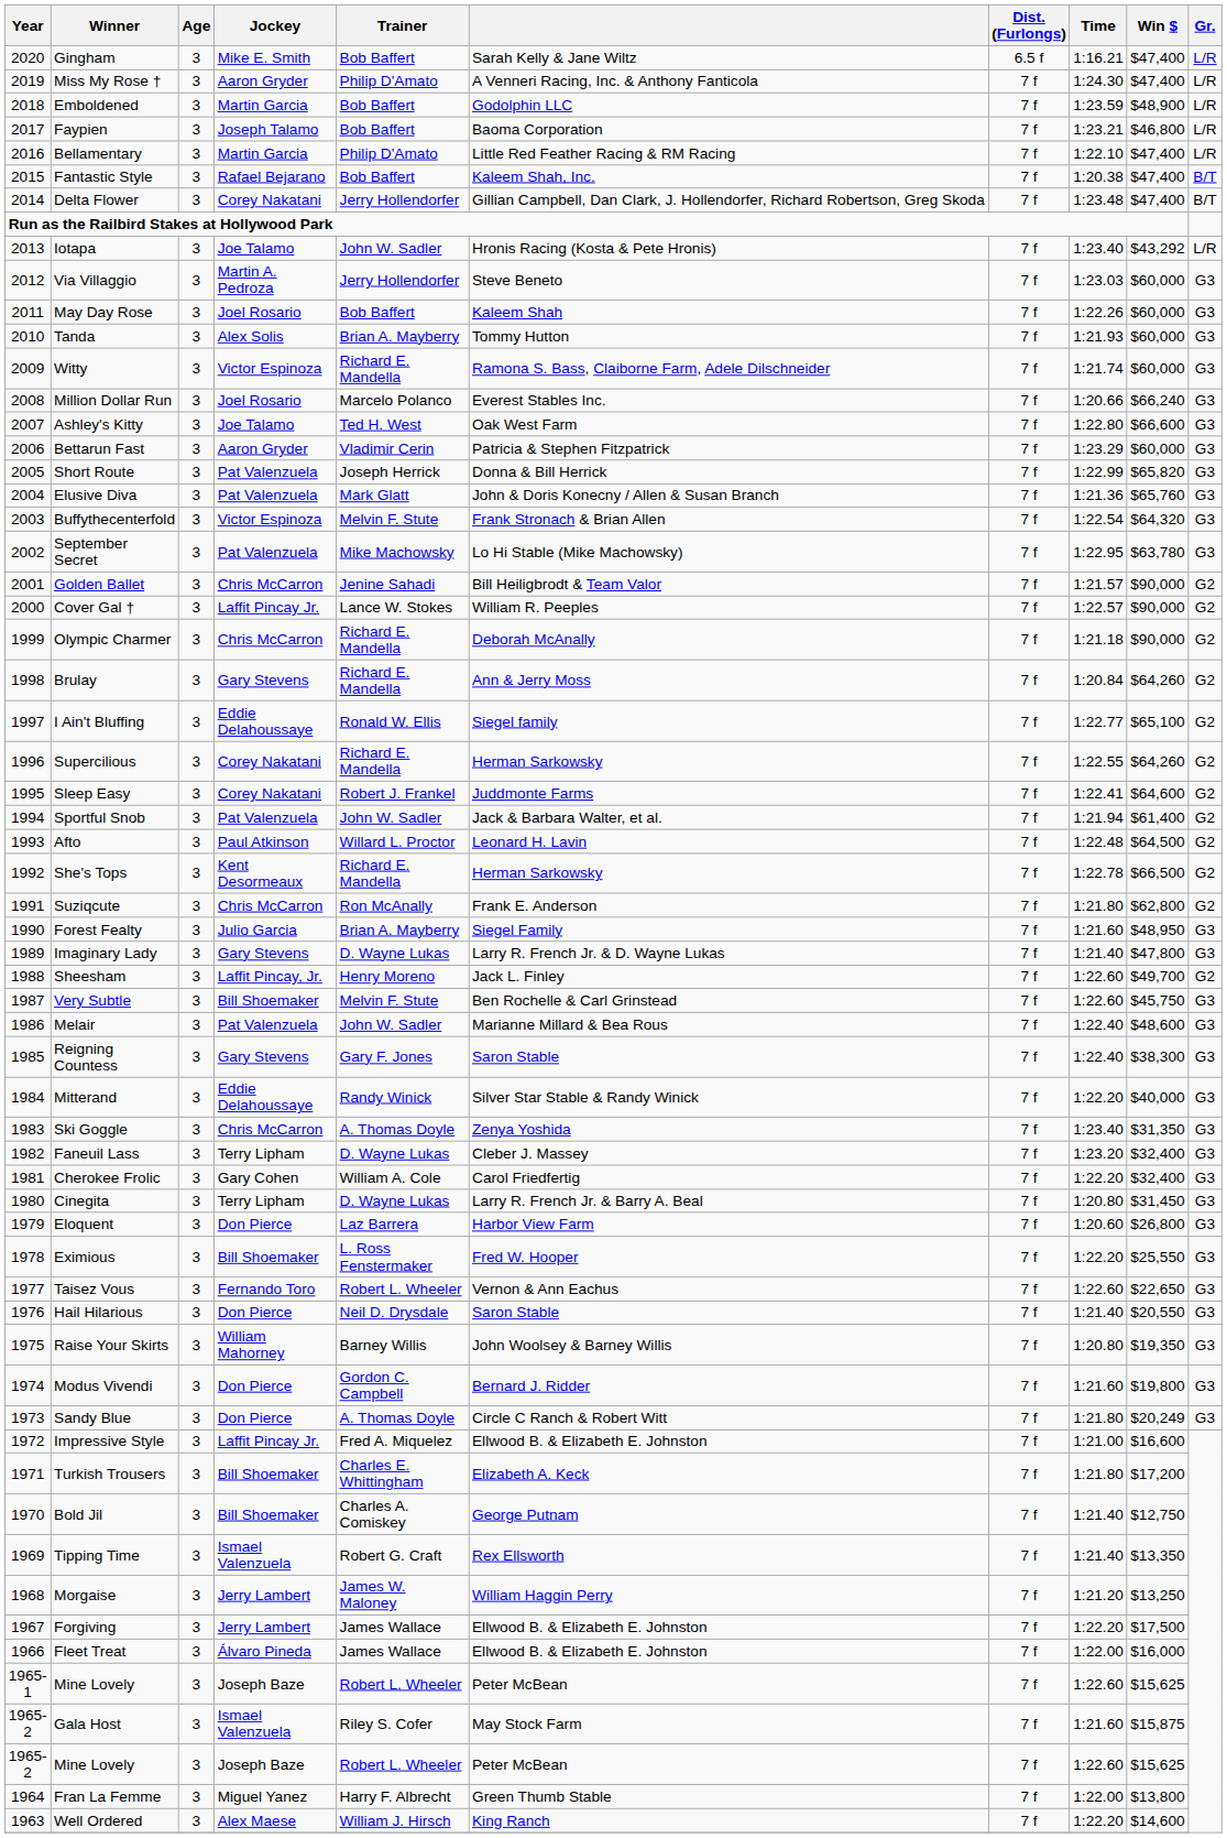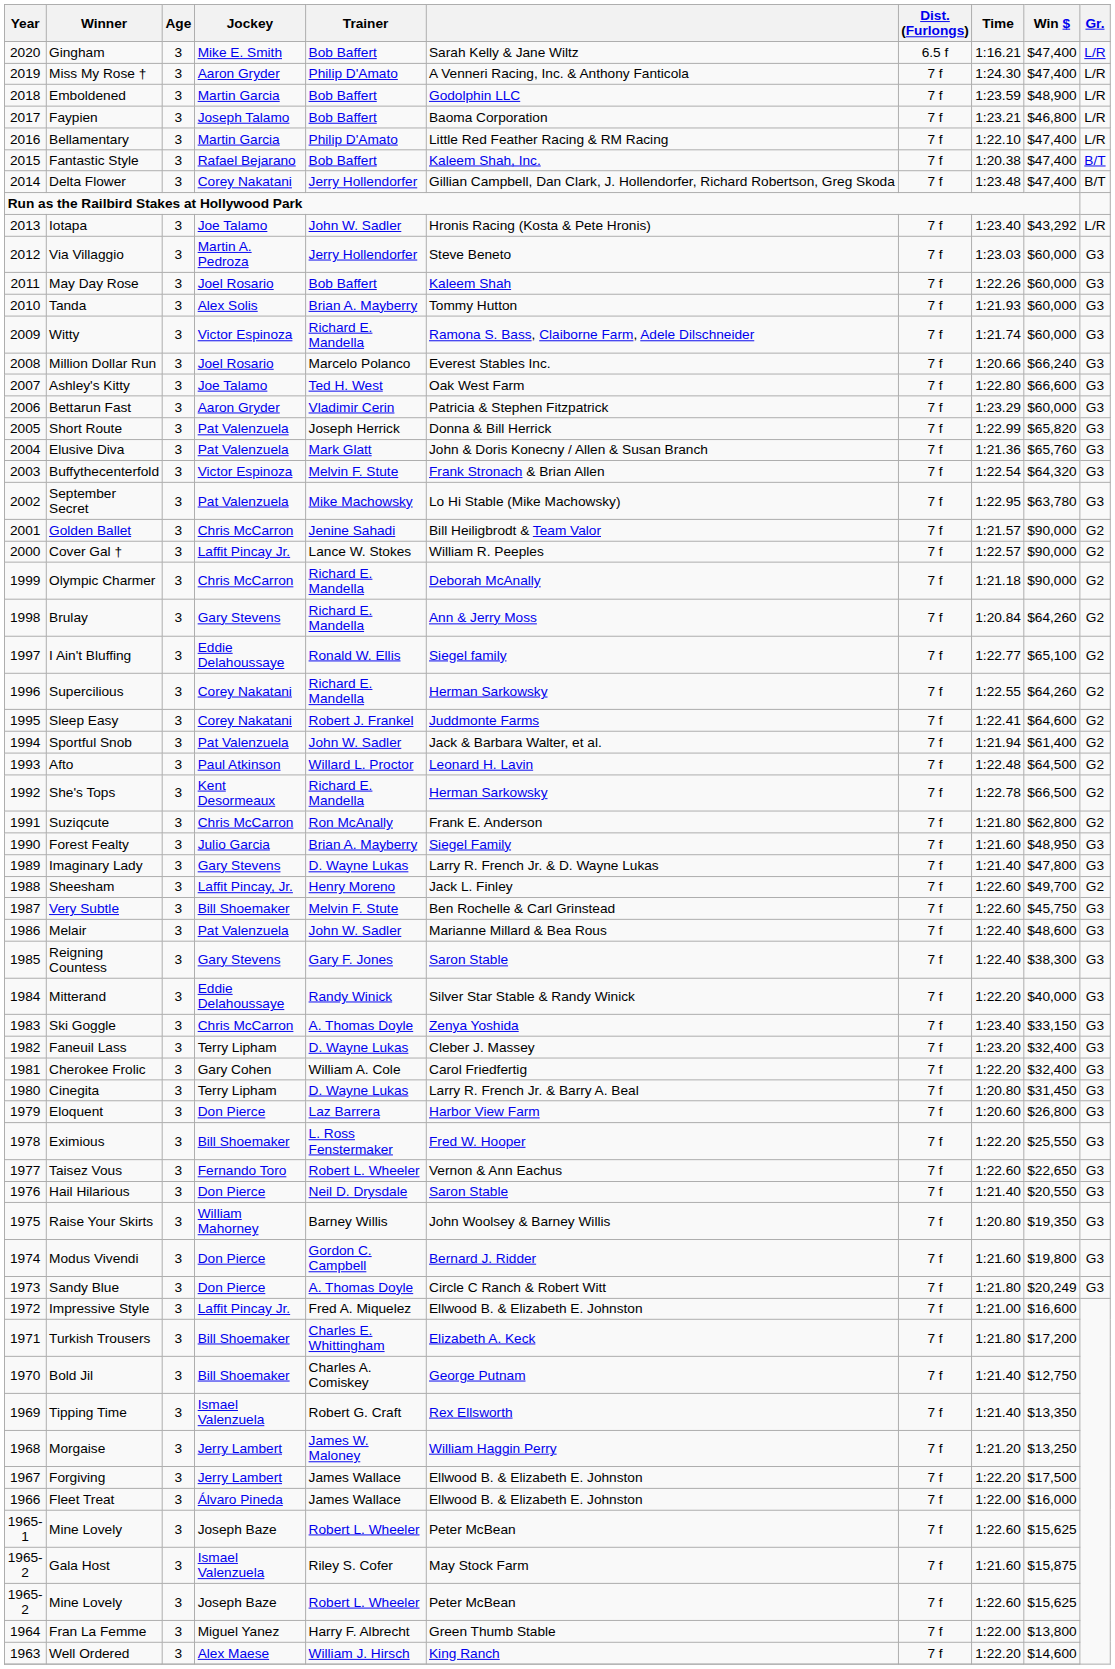Ski Goggle | Win $: $31,350 -> $33,150
